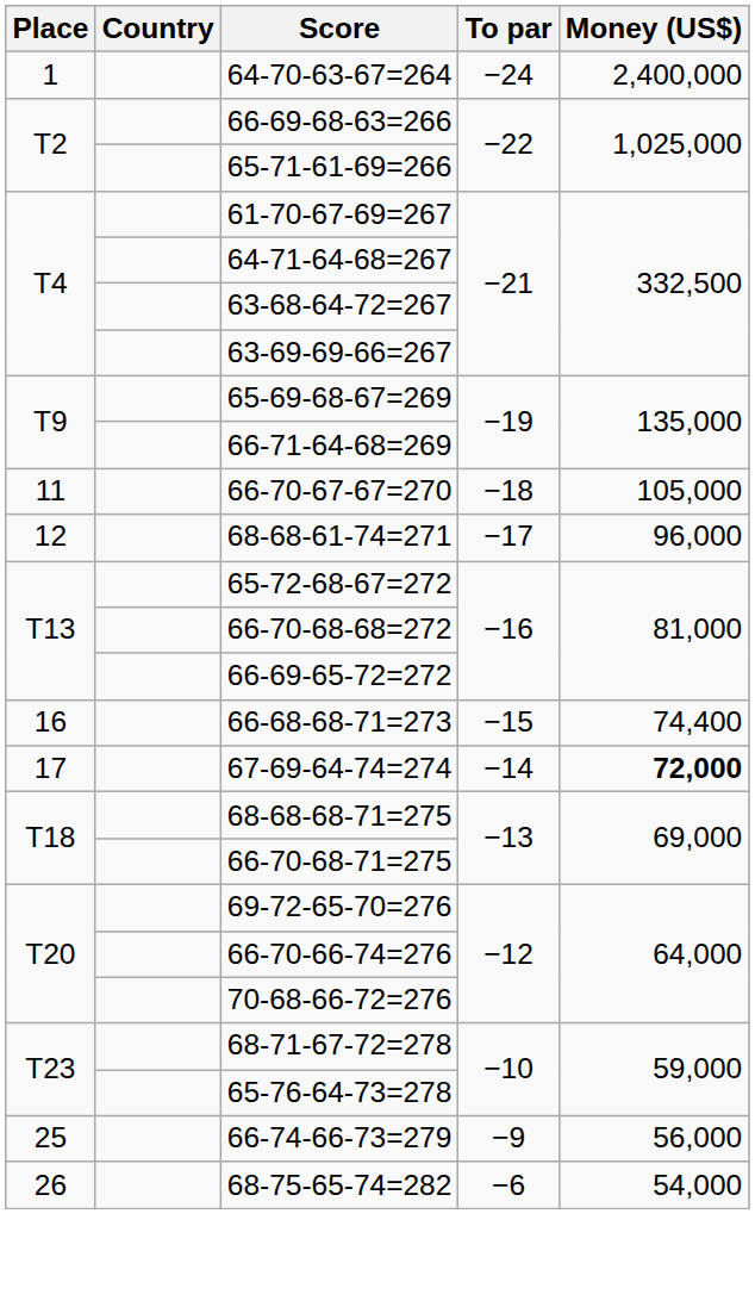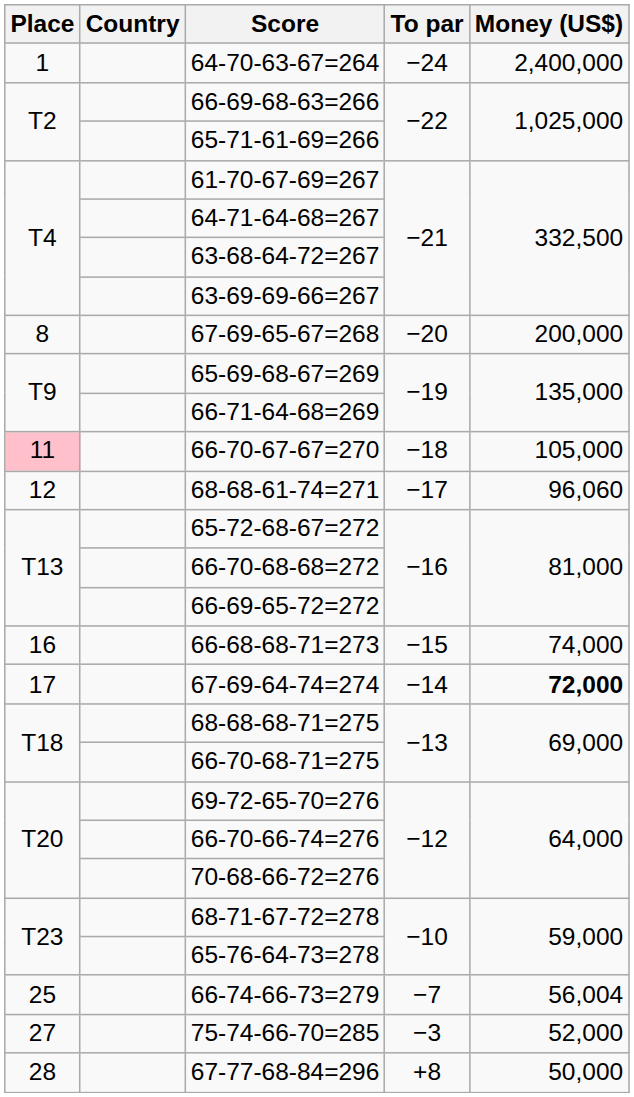+ row: 8 | 67-69-65-67=268 | −20 | 200,000
66-70-67-67=270 | Place: no background -> pink background
68-68-61-74=271 | Money (US$): 96,000 -> 96,060
66-68-68-71=273 | Money (US$): 74,400 -> 74,000
66-74-66-73=279 | To par: −9 -> −7
66-74-66-73=279 | Money (US$): 56,000 -> 56,004
- row: 26 | 68-75-65-74=282 | −6 | 54,000
+ row: 27 | 75-74-66-70=285 | −3 | 52,000
+ row: 28 | 67-77-68-84=296 | +8 | 50,000
